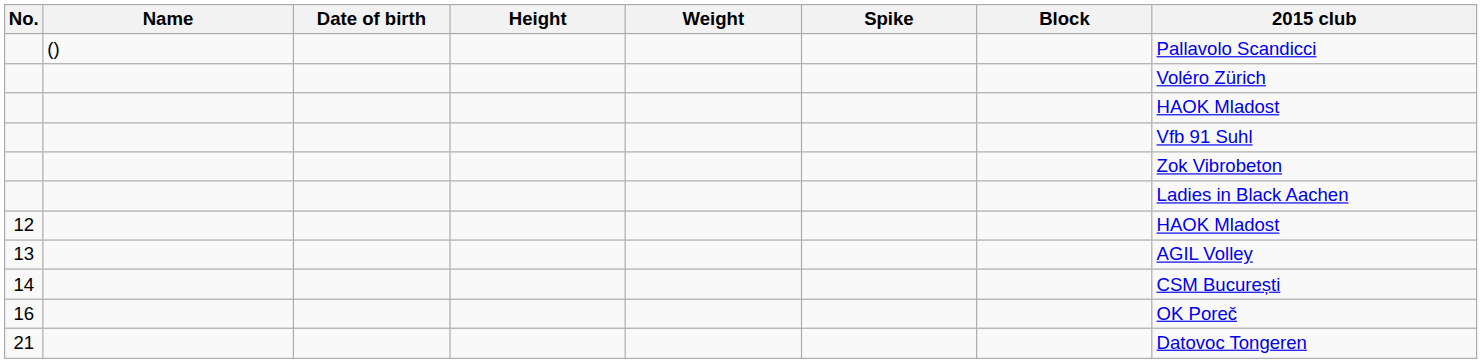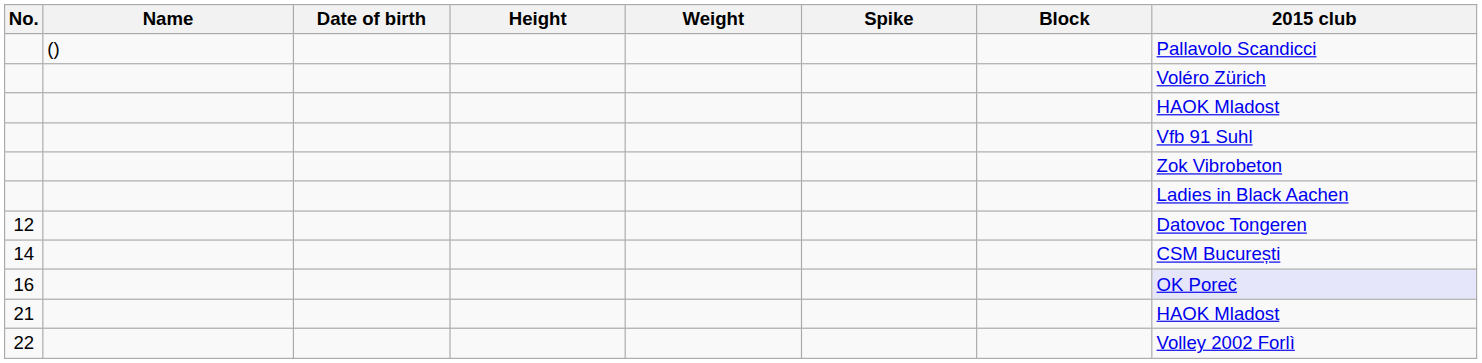12 | 2015 club: HAOK Mladost -> Datovoc Tongeren
- row: 13 | AGIL Volley
16 | 2015 club: no background -> lavender background
21 | 2015 club: Datovoc Tongeren -> HAOK Mladost
+ row: 22 | Volley 2002 Forlì
